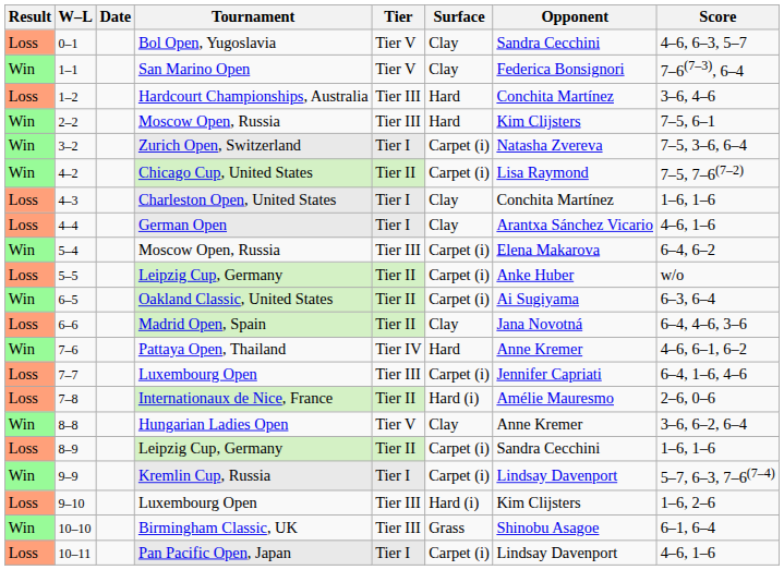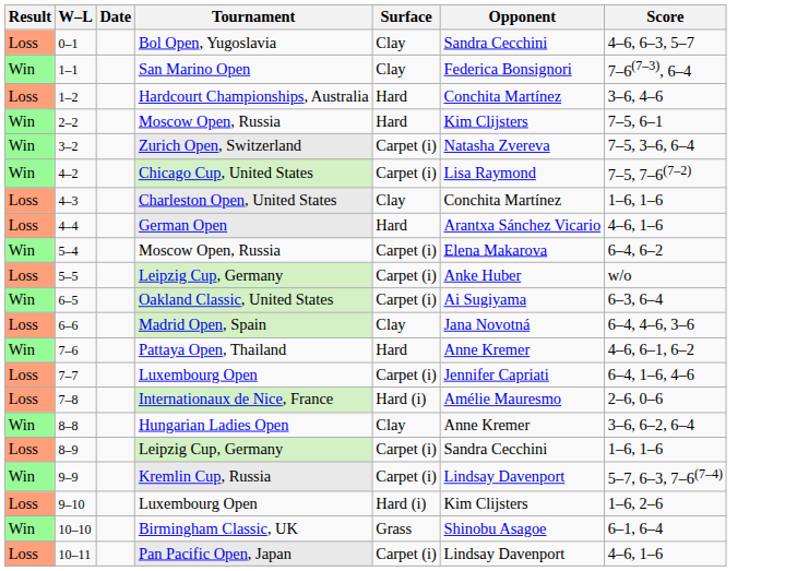- column: Tier | Tier V | Tier V | Tier III | Tier III | Tier I | Tier II | Tier I | Tier I | Tier III | Tier II | Tier II | Tier II | Tier IV | Tier III | Tier II | Tier V | Tier II | Tier I | Tier III | Tier III | Tier I
4–4 | Surface: Clay -> Hard
